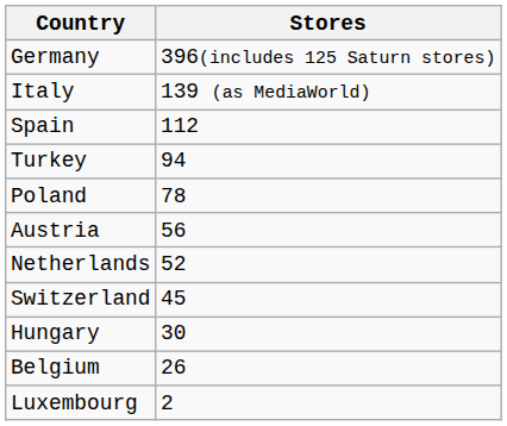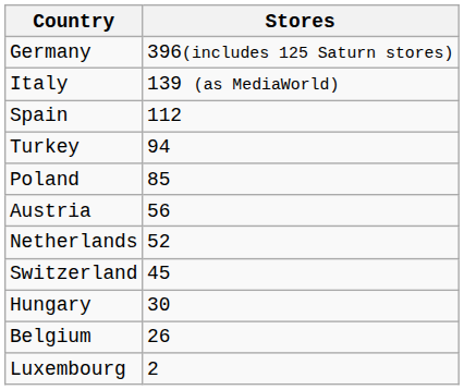Poland | Stores: 78 -> 85
